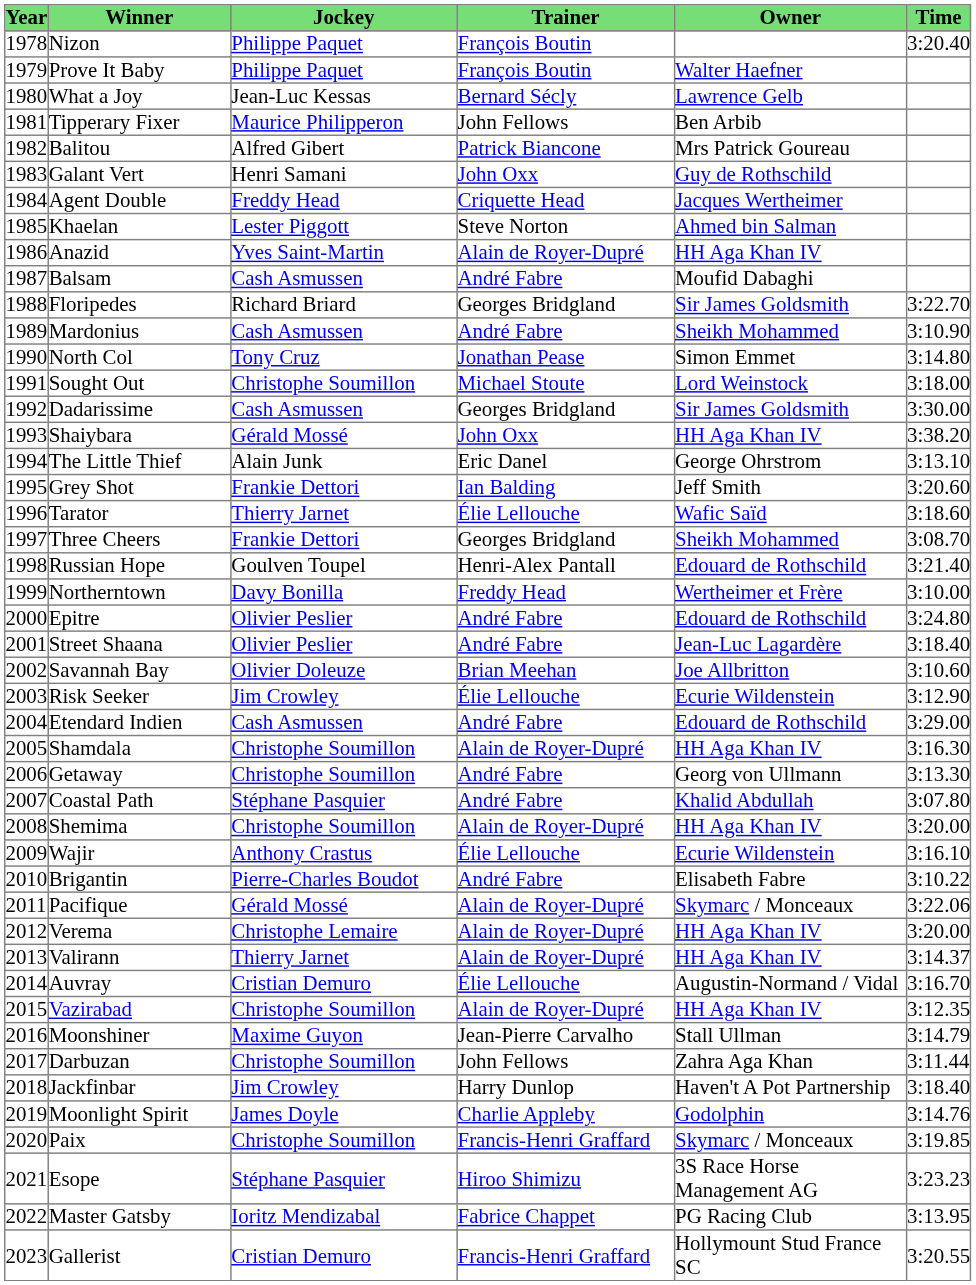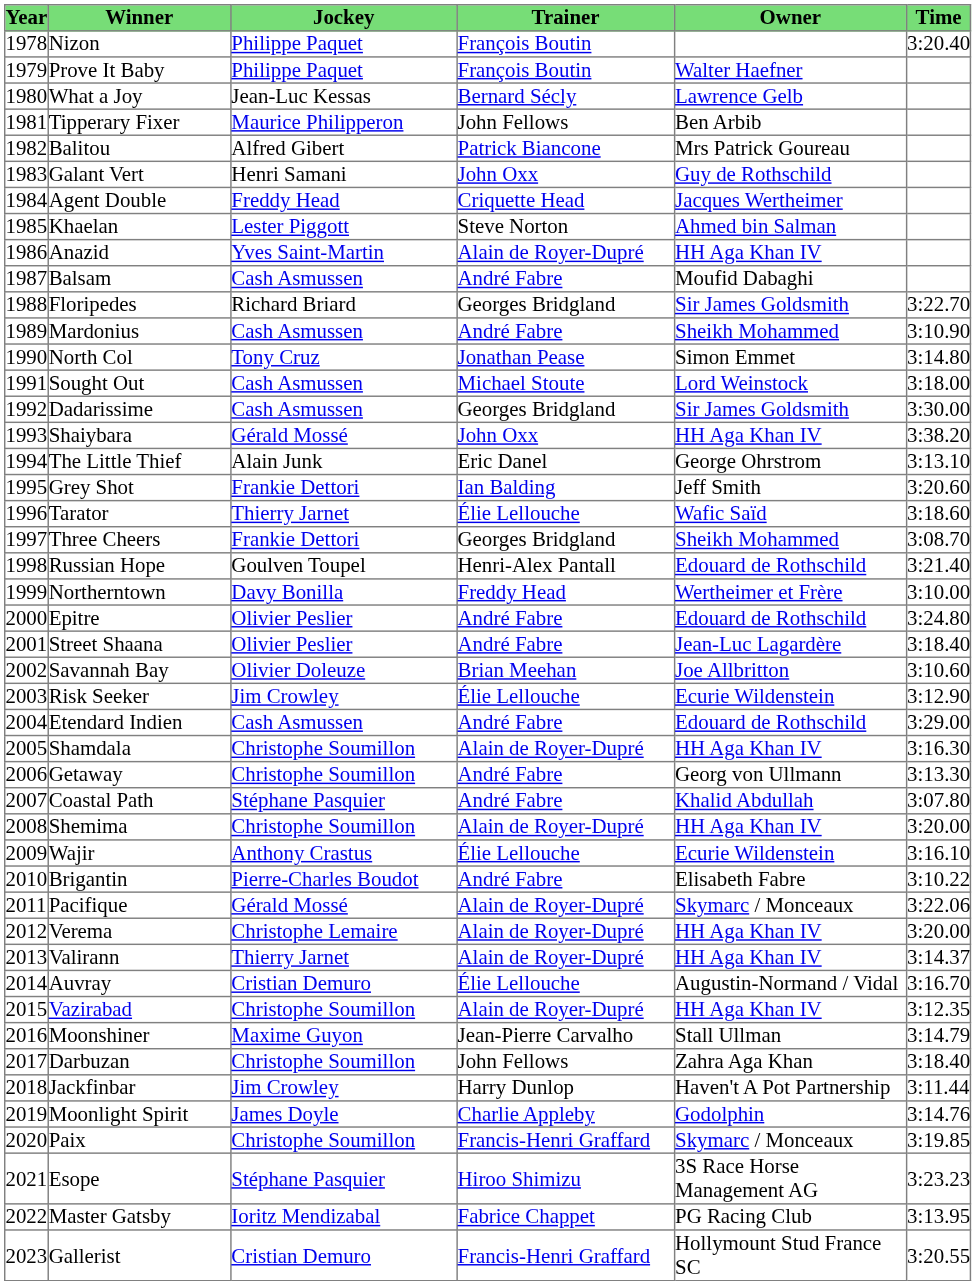Sought Out | Jockey: Christophe Soumillon -> Cash Asmussen
Darbuzan | Time: 3:11.44 -> 3:18.40
Jackfinbar | Time: 3:18.40 -> 3:11.44
